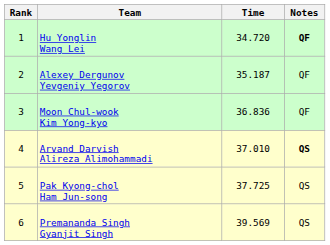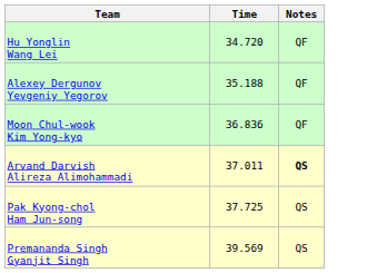- column: Rank | 1 | 2 | 3 | 4 | 5 | 6
Hu Yonglin Wang Lei | Notes: bold -> normal
Alexey Dergunov Yevgeniy Yegorov | Time: 35.187 -> 35.188
Arvand Darvish Alireza Alimohammadi | Time: 37.010 -> 37.011
